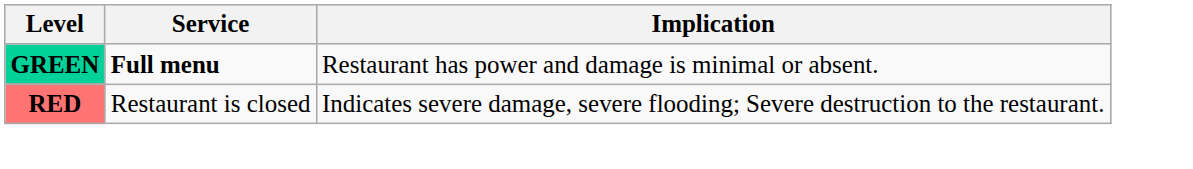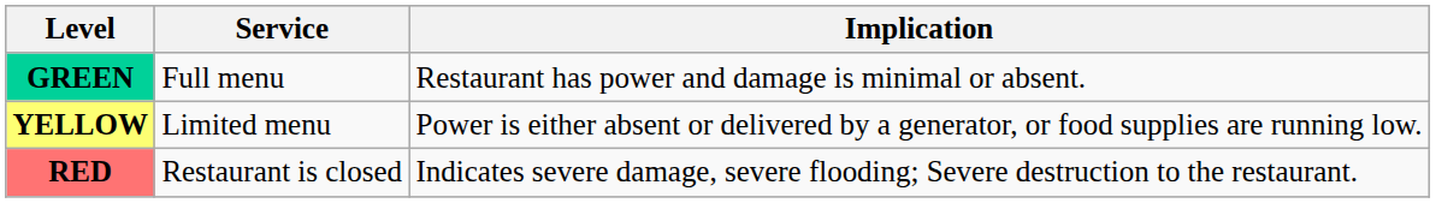GREEN | Service: bold -> normal
+ row: YELLOW | Limited menu | Power is either absent or delivered by a generator, or food supplies are running low.
